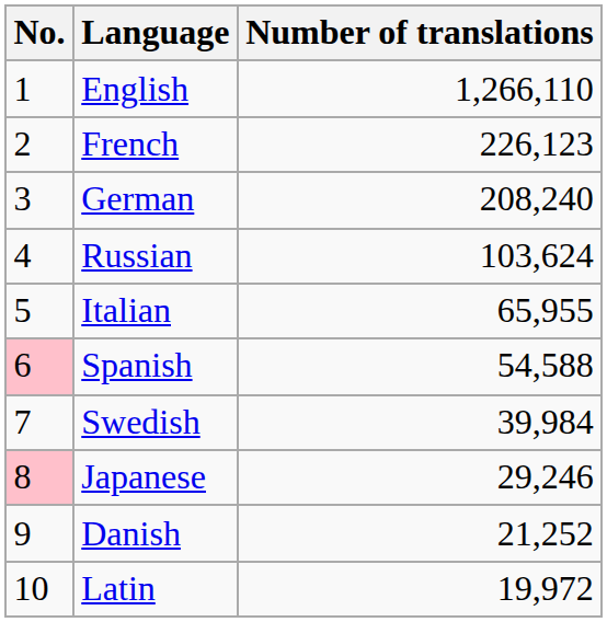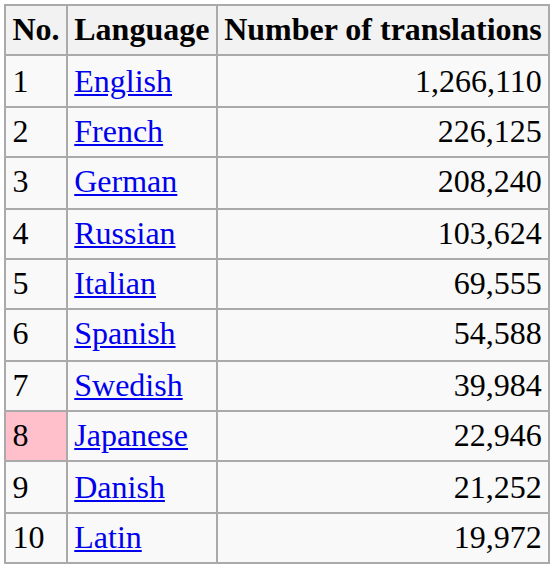French | Number of translations: 226,123 -> 226,125
Italian | Number of translations: 65,955 -> 69,555
Spanish | No.: pink background -> no background
Japanese | Number of translations: 29,246 -> 22,946
